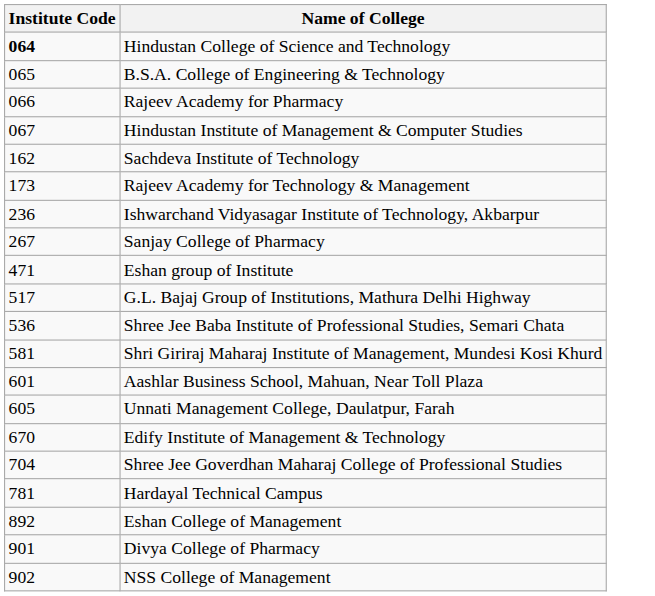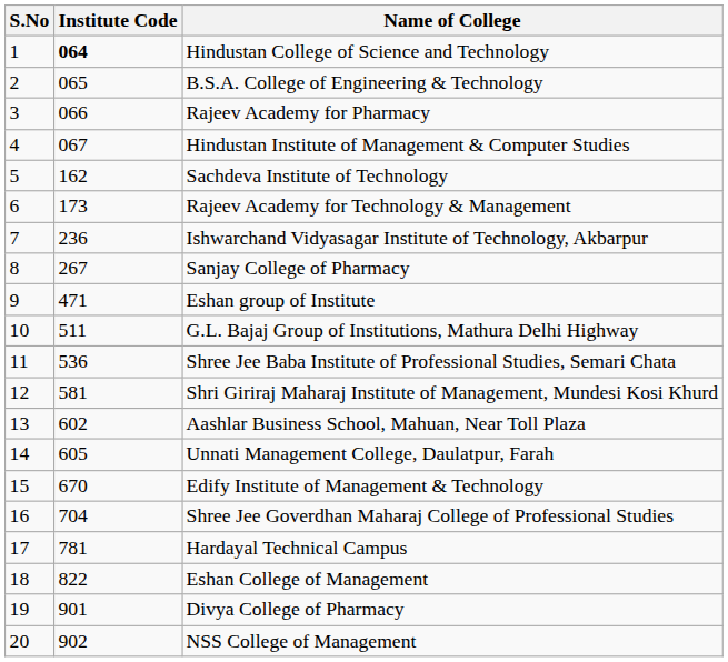+ column: S.No | 1 | 2 | 3 | 4 | 5 | 6 | 7 | 8 | 9 | 10 | 11 | 12 | 13 | 14 | 15 | 16 | 17 | 18 | 19 | 20
G.L. Bajaj Group of Institutions, Mathura Delhi Highway | Institute Code: 517 -> 511
Aashlar Business School, Mahuan, Near Toll Plaza | Institute Code: 601 -> 602
Eshan College of Management | Institute Code: 892 -> 822
